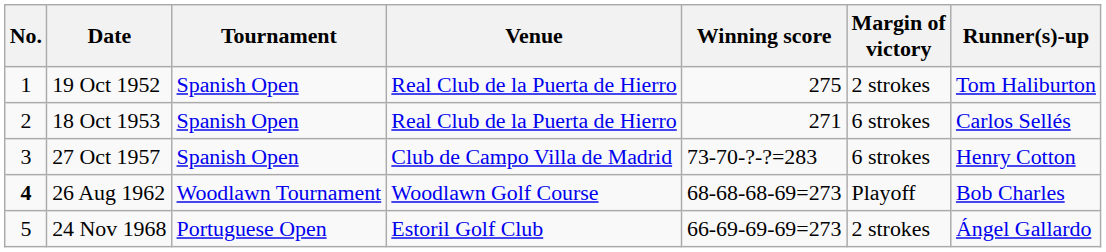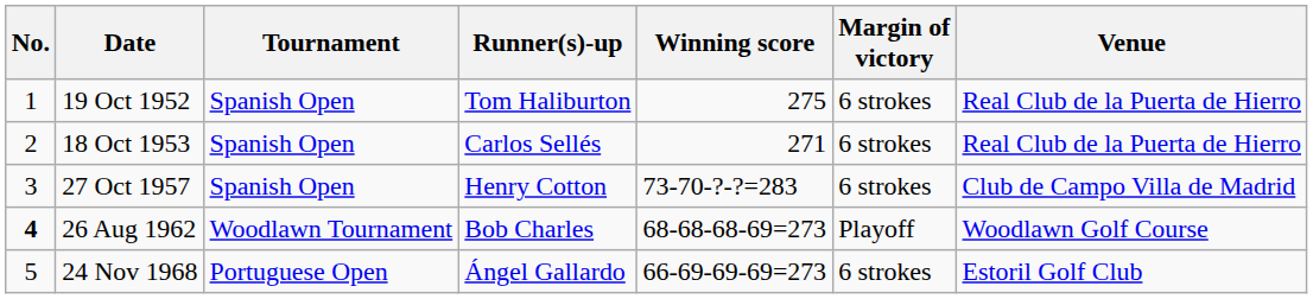columns swapped: Venue <-> Runner(s)-up
19 Oct 1952 | Margin of victory: 2 strokes -> 6 strokes
24 Nov 1968 | Margin of victory: 2 strokes -> 6 strokes
